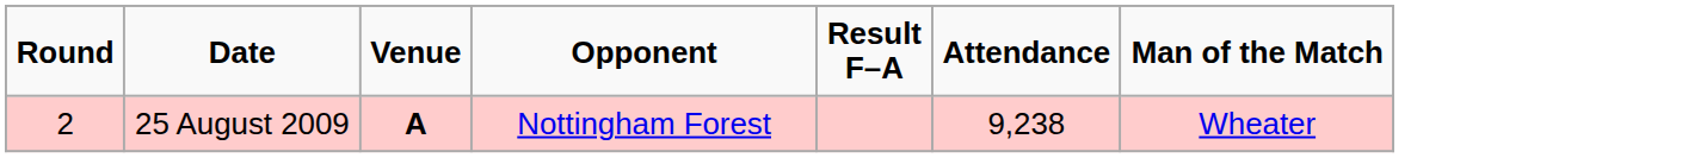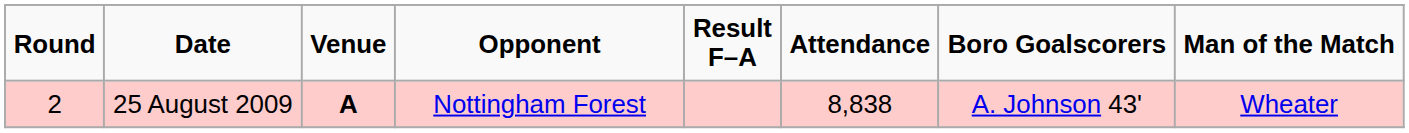+ column: Boro Goalscorers | A. Johnson 43'
25 August 2009 | Attendance: 9,238 -> 8,838
